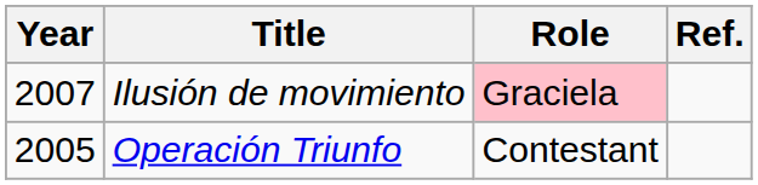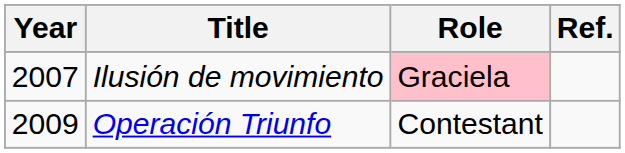Operación Triunfo | Year: 2005 -> 2009
